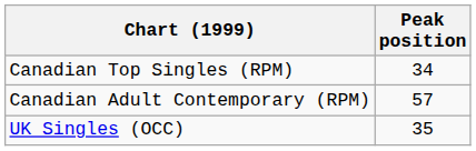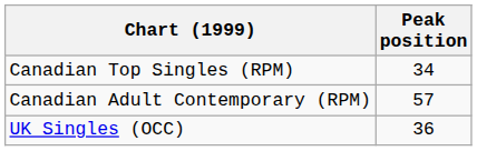UK Singles (OCC) | Peak position: 35 -> 36
